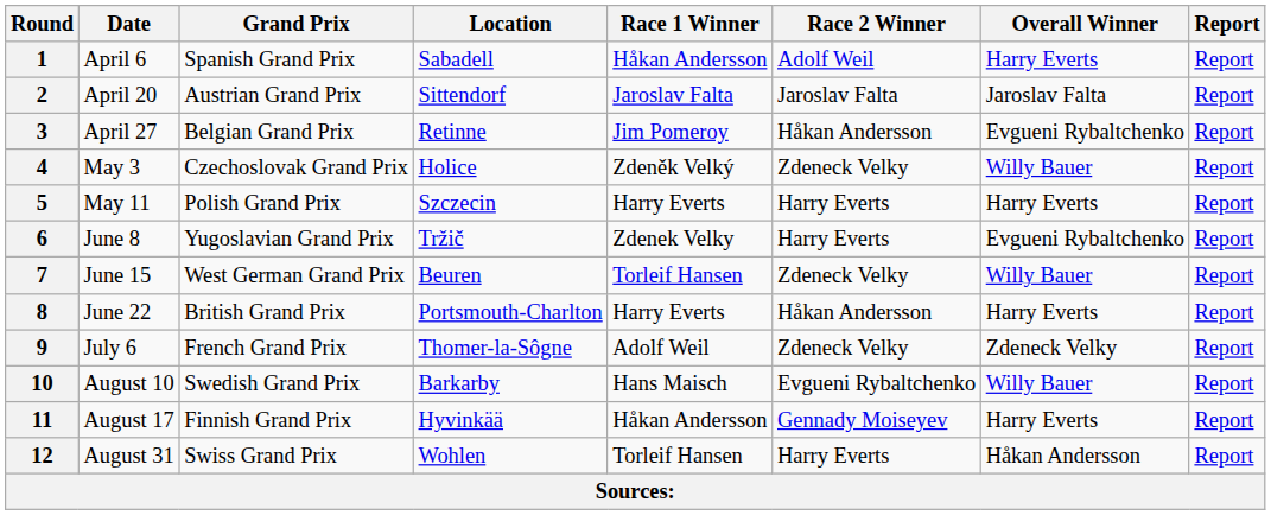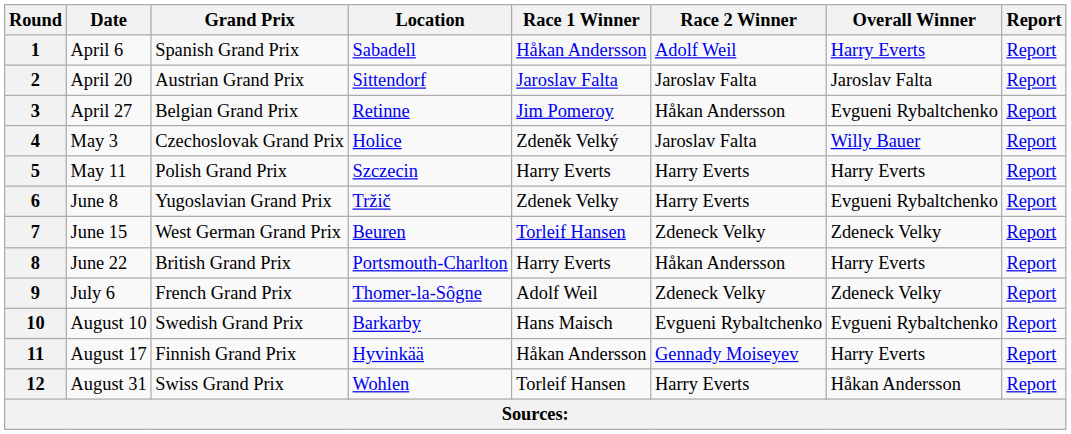4 | Race 2 Winner: Zdeneck Velky -> Jaroslav Falta
7 | Overall Winner: Willy Bauer -> Zdeneck Velky
10 | Overall Winner: Willy Bauer -> Evgueni Rybaltchenko
